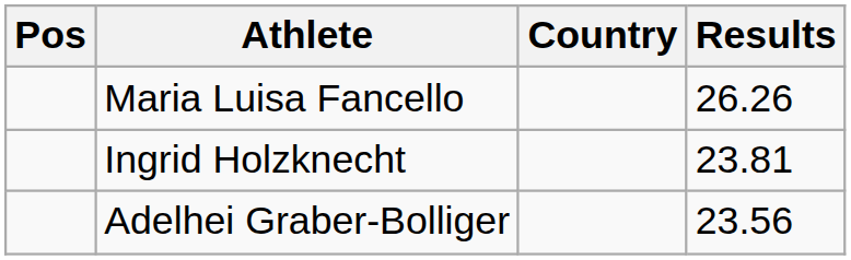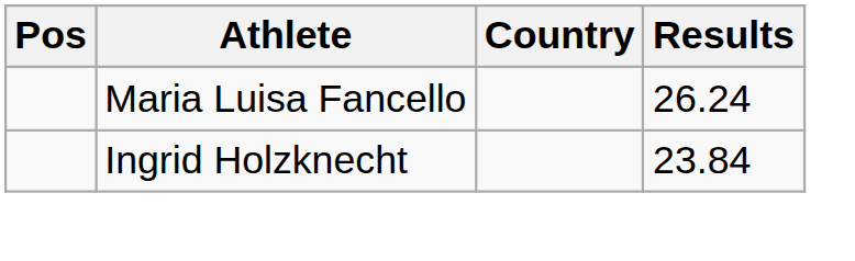Maria Luisa Fancello | Results: 26.26 -> 26.24
Ingrid Holzknecht | Results: 23.81 -> 23.84
- row: Adelhei Graber-Bolliger | 23.56
